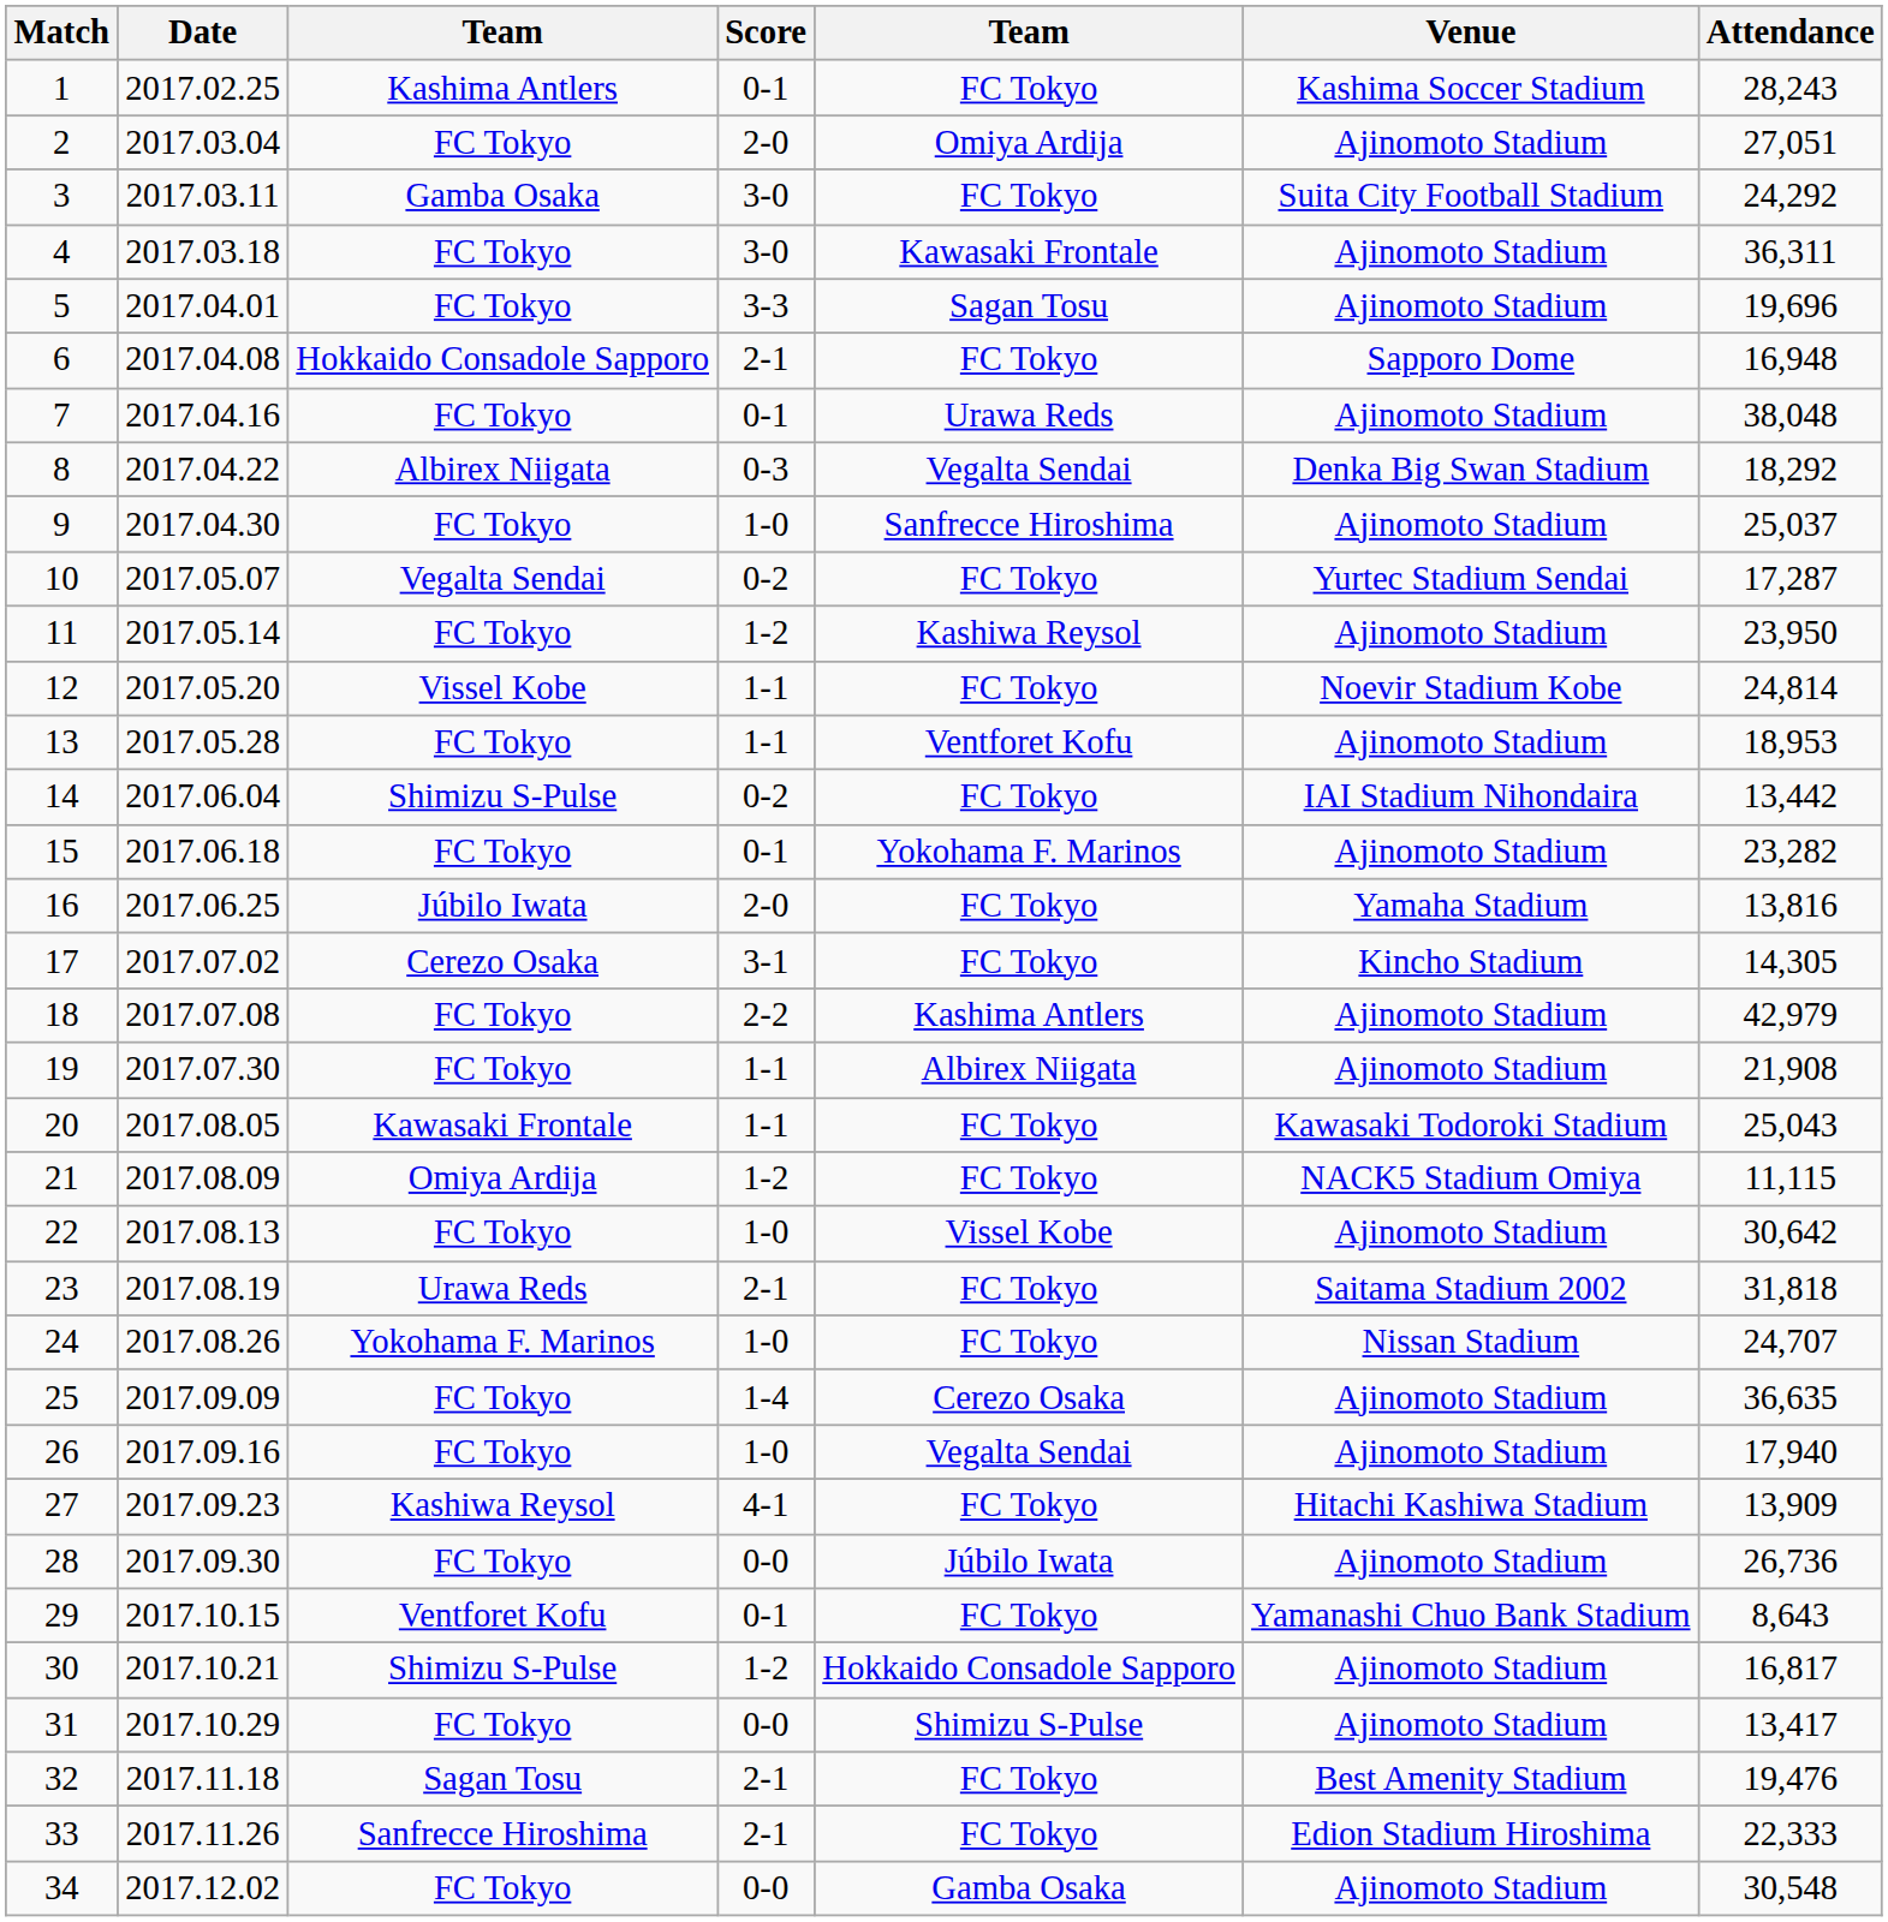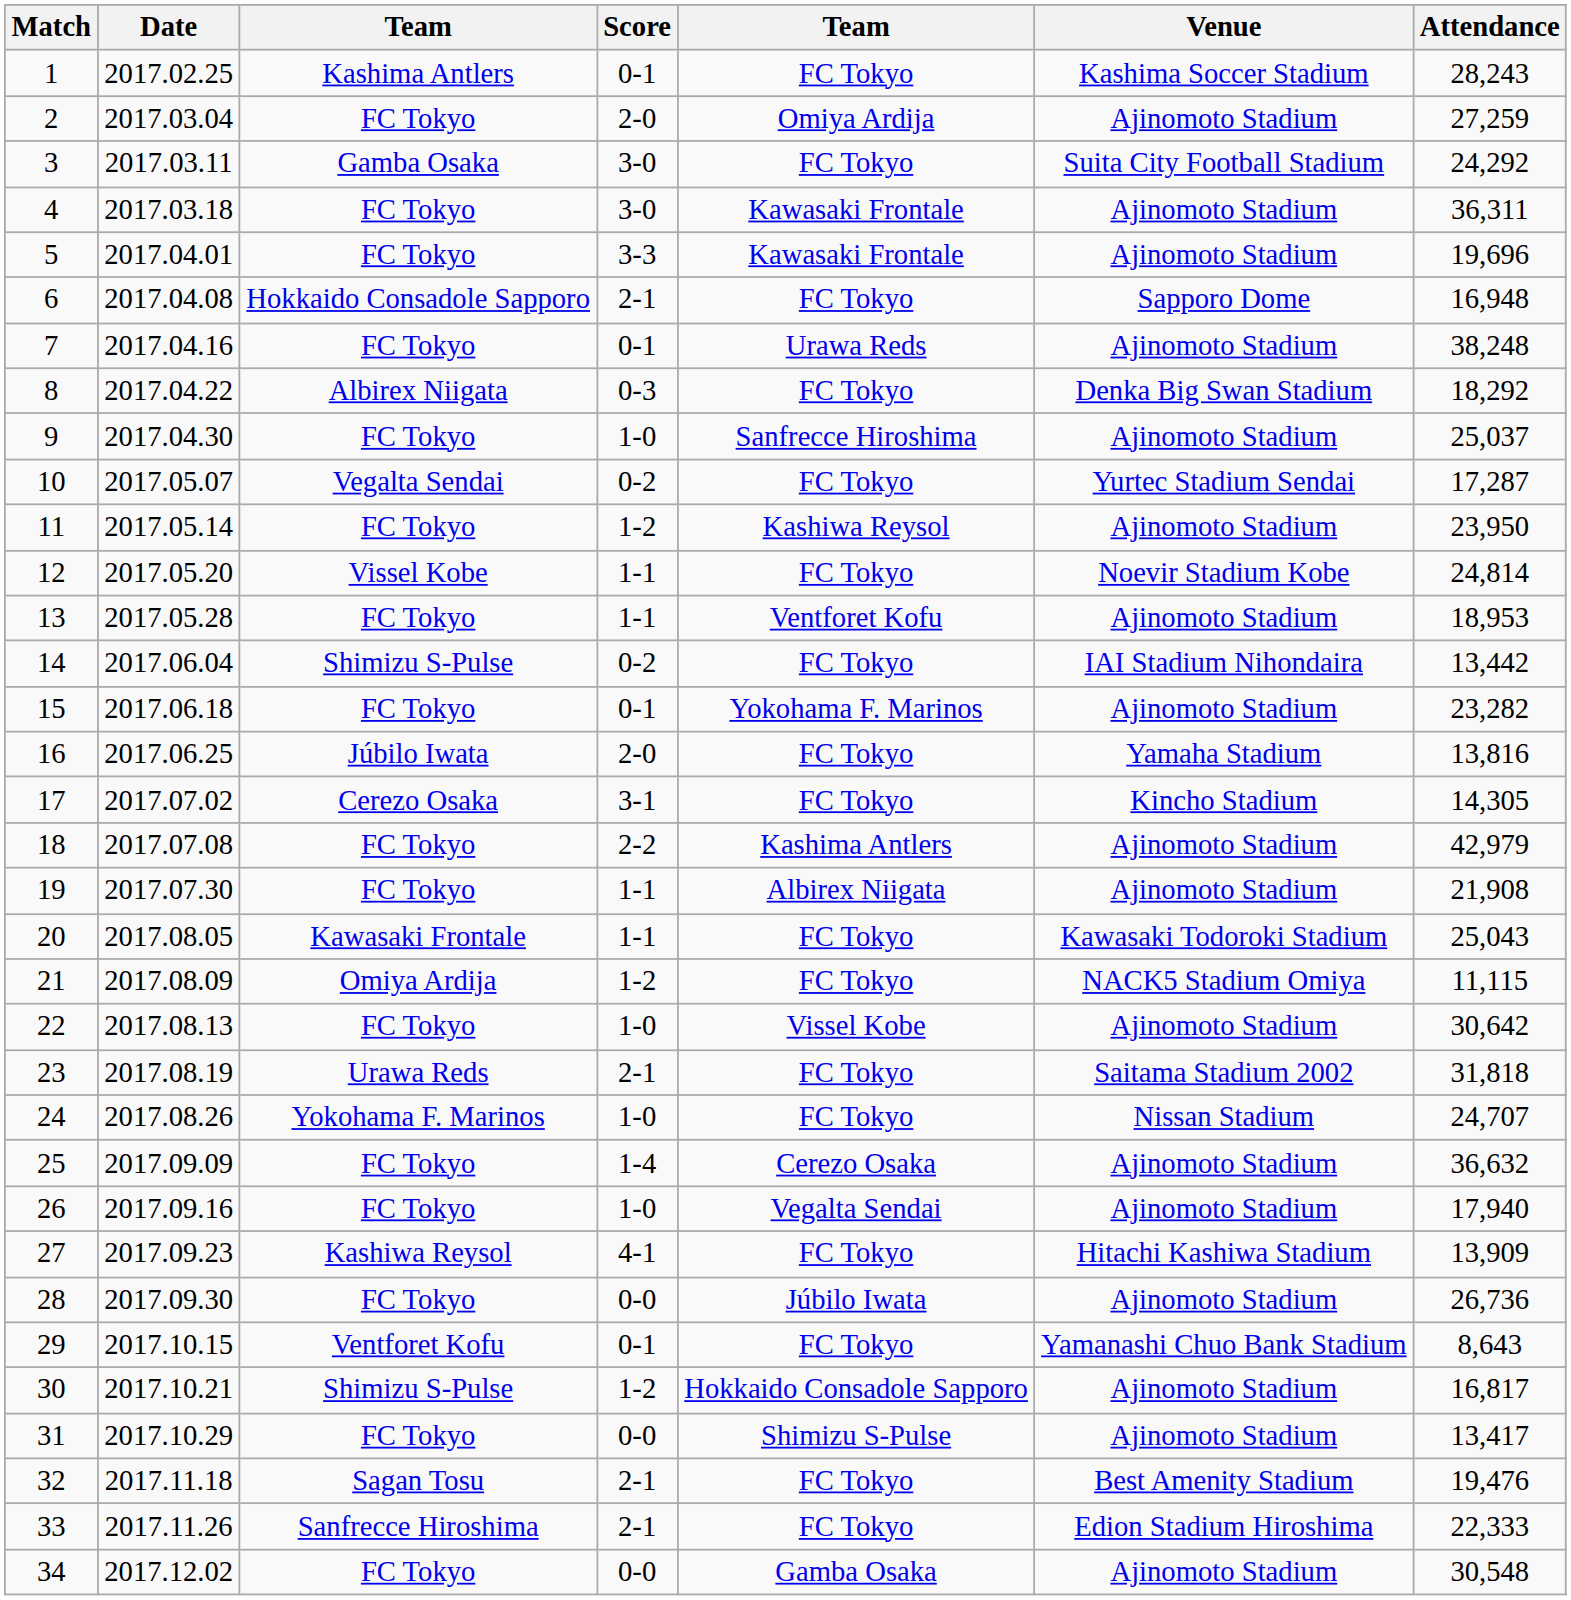2 | Attendance: 27,051 -> 27,259
5 | column 5: Sagan Tosu -> Kawasaki Frontale
7 | Attendance: 38,048 -> 38,248
8 | column 5: Vegalta Sendai -> FC Tokyo
25 | Attendance: 36,635 -> 36,632
